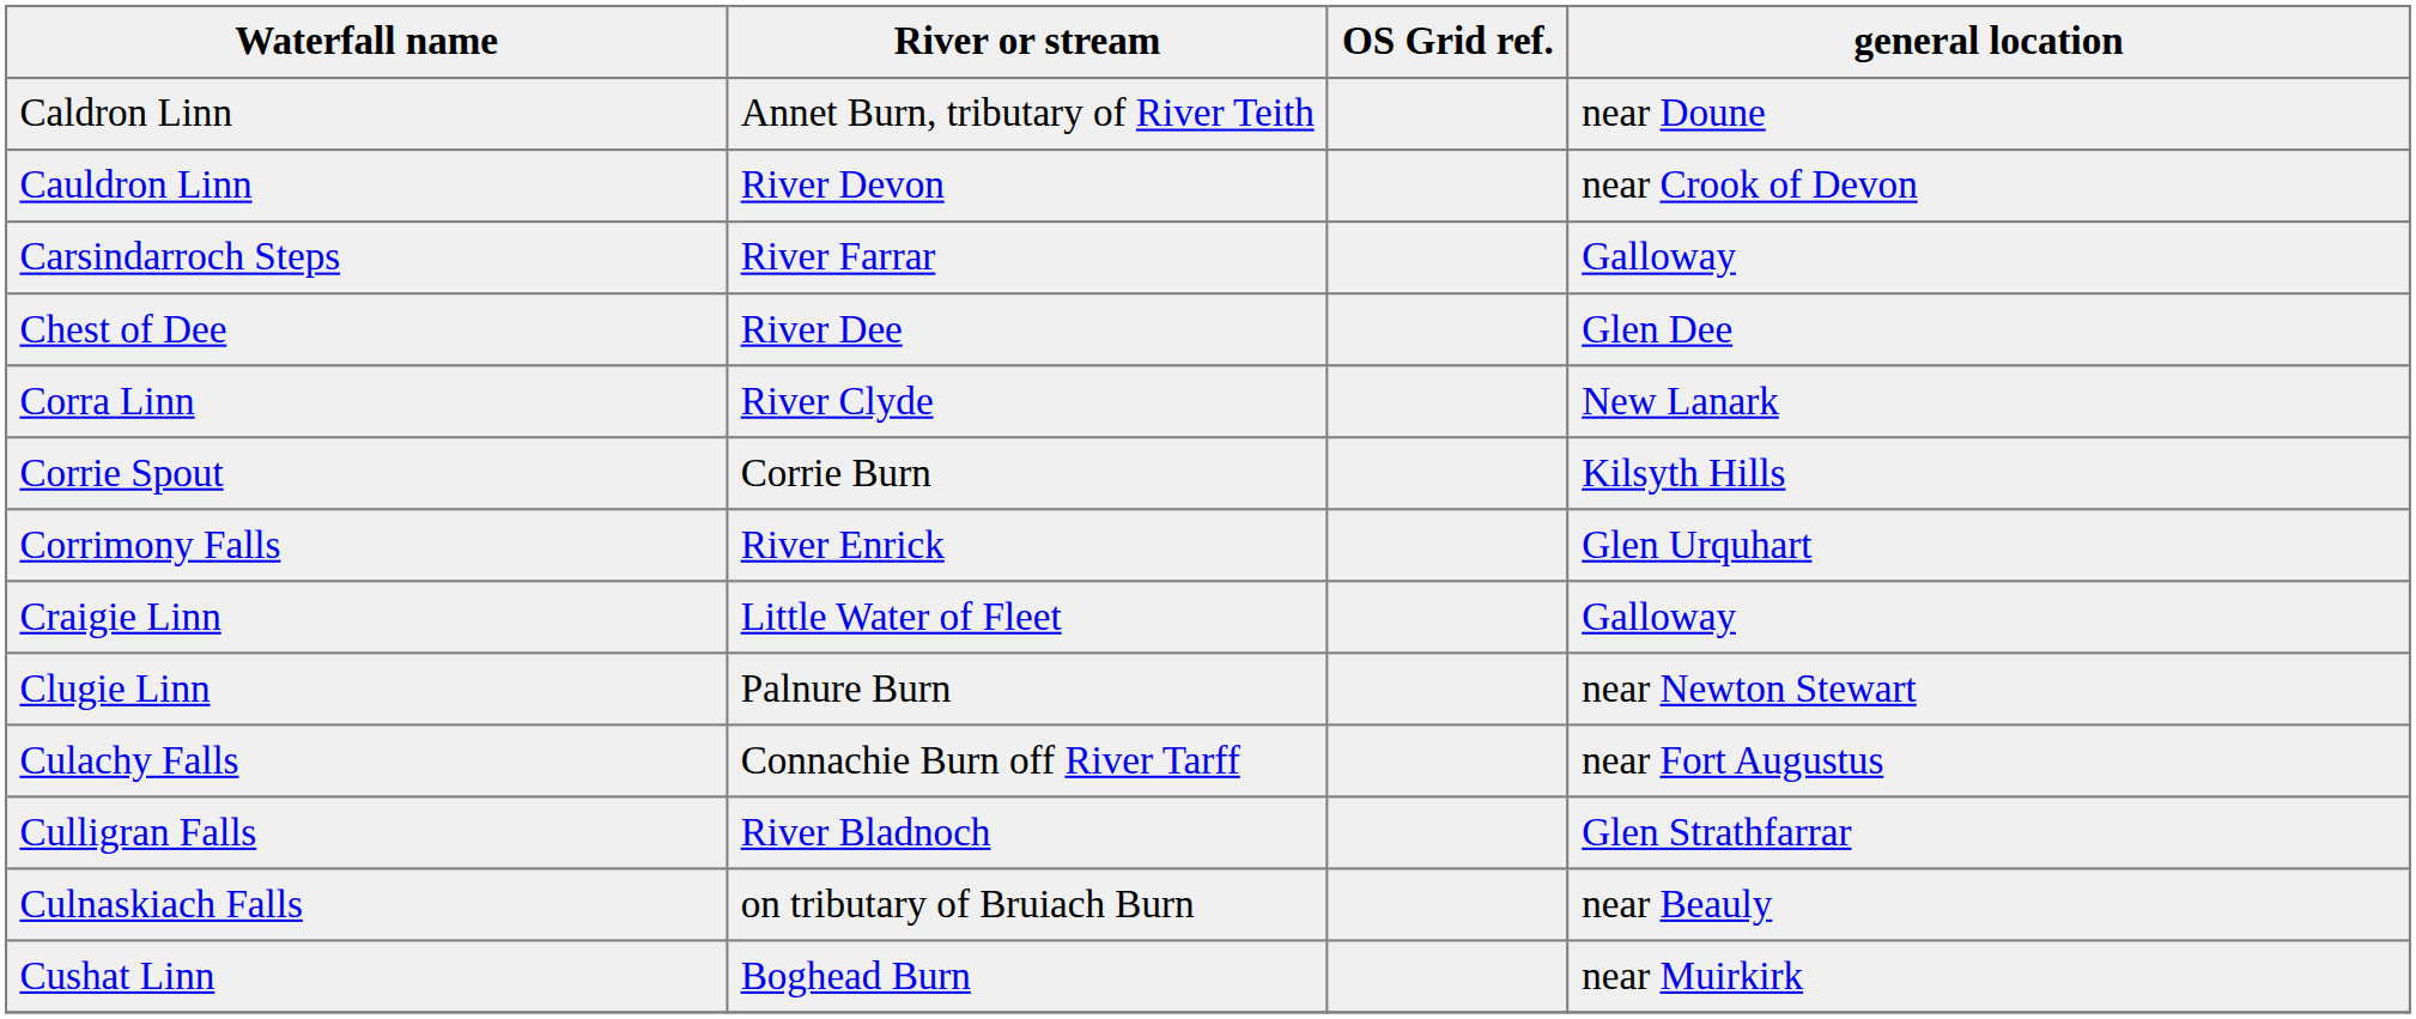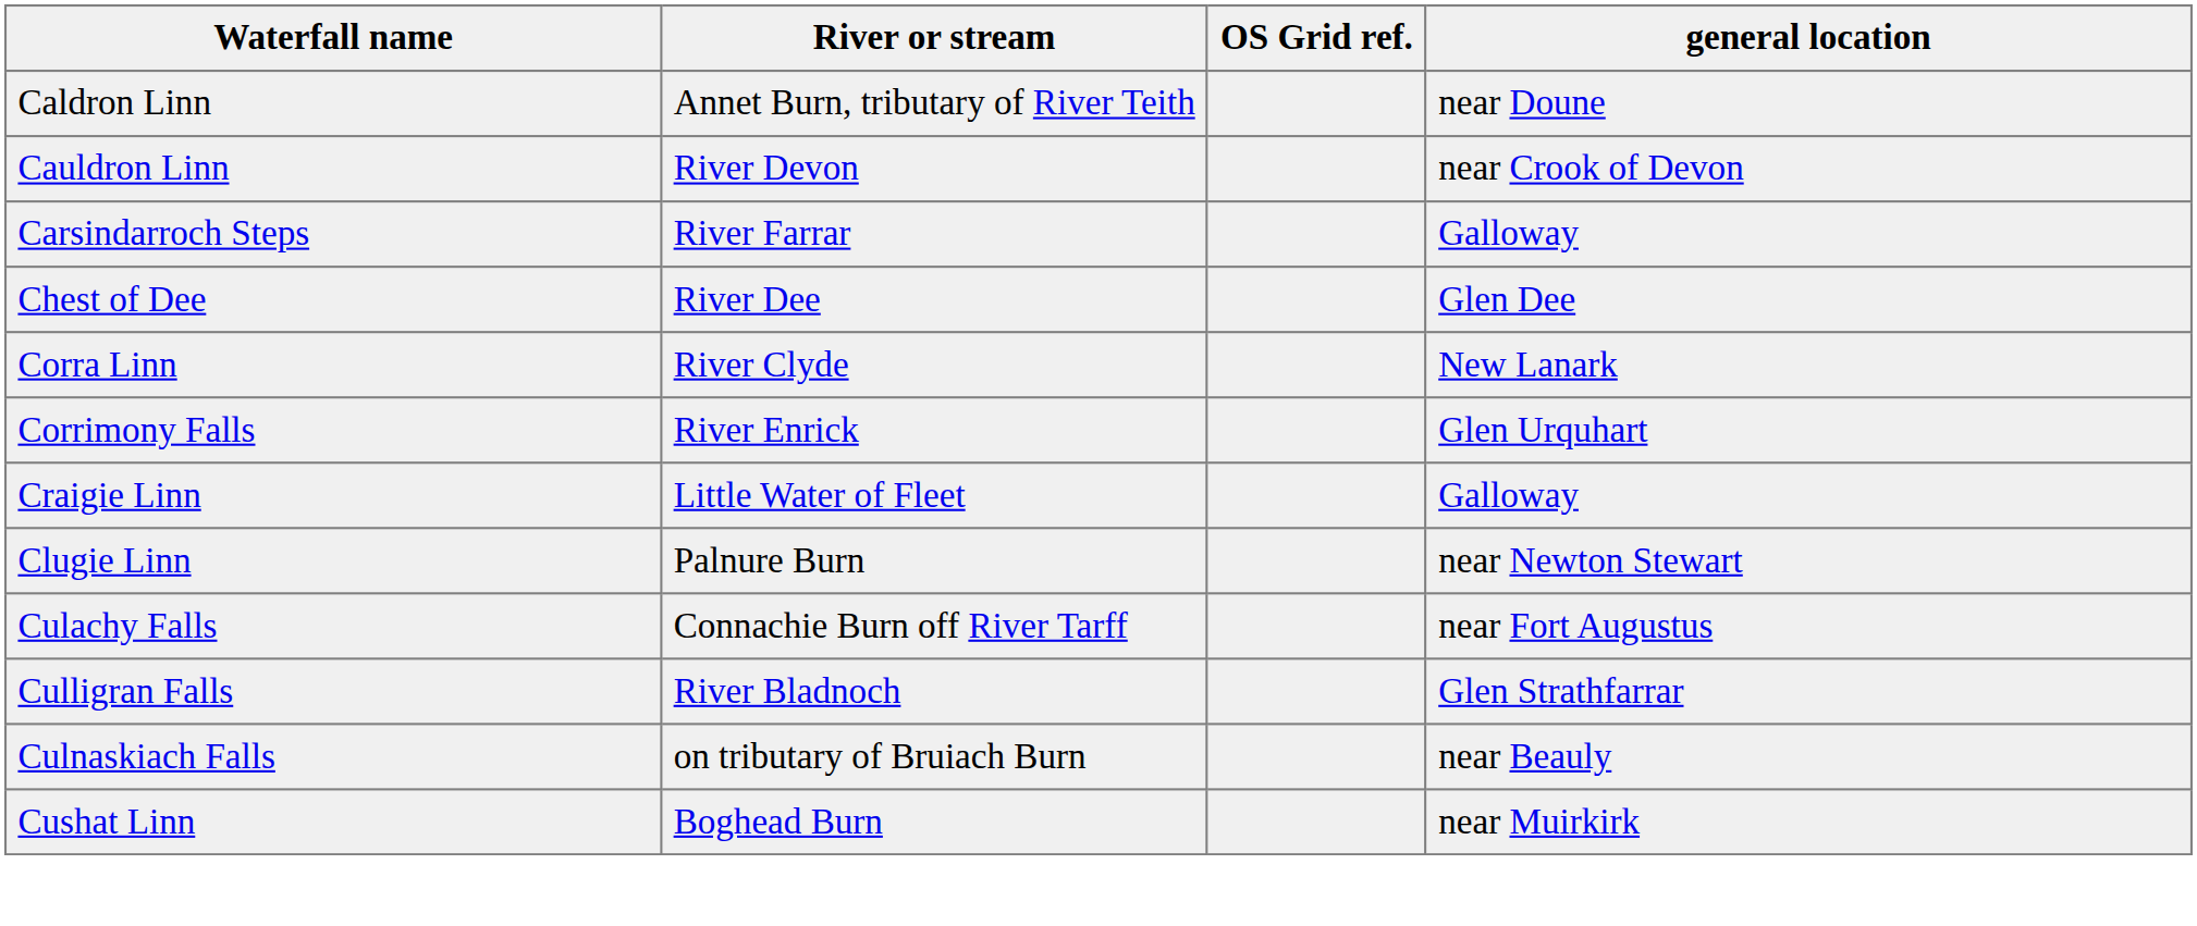- row: Corrie Spout | Corrie Burn | Kilsyth Hills
